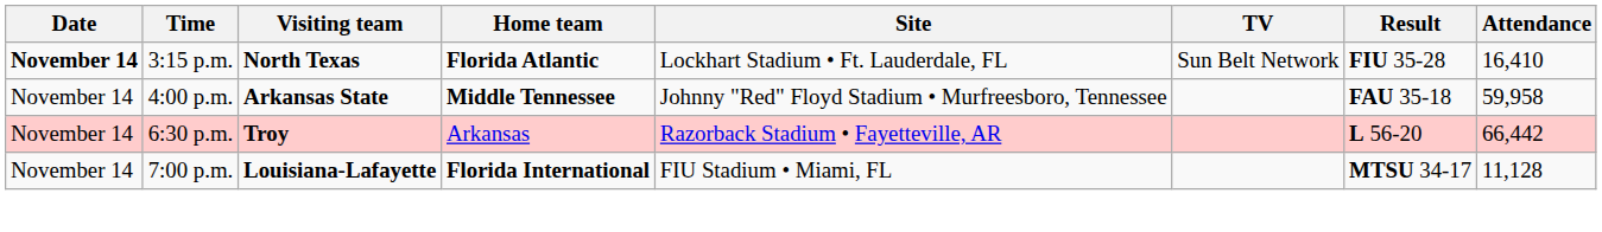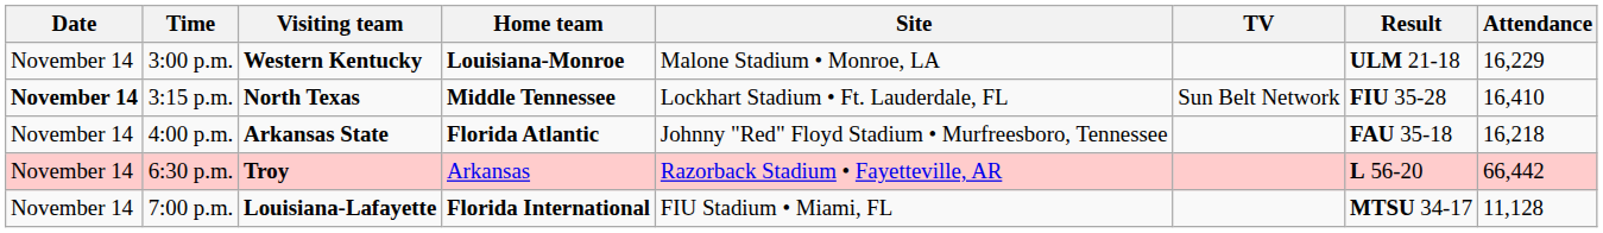+ row: November 14 | 3:00 p.m. | Western Kentucky | Louisiana-Monroe | Malone Stadium • Monroe, LA | ULM 21-18 | 16,229
3:15 p.m. | Home team: Florida Atlantic -> Middle Tennessee
4:00 p.m. | Home team: Middle Tennessee -> Florida Atlantic
4:00 p.m. | Attendance: 59,958 -> 16,218
